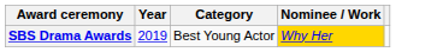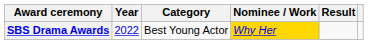+ column: Result
SBS Drama Awards | Year: 2019 -> 2022
